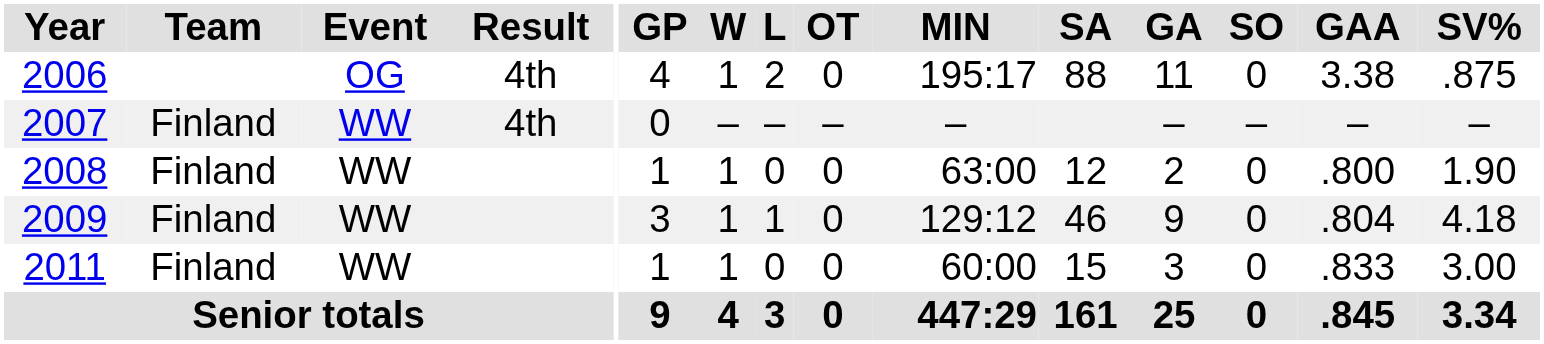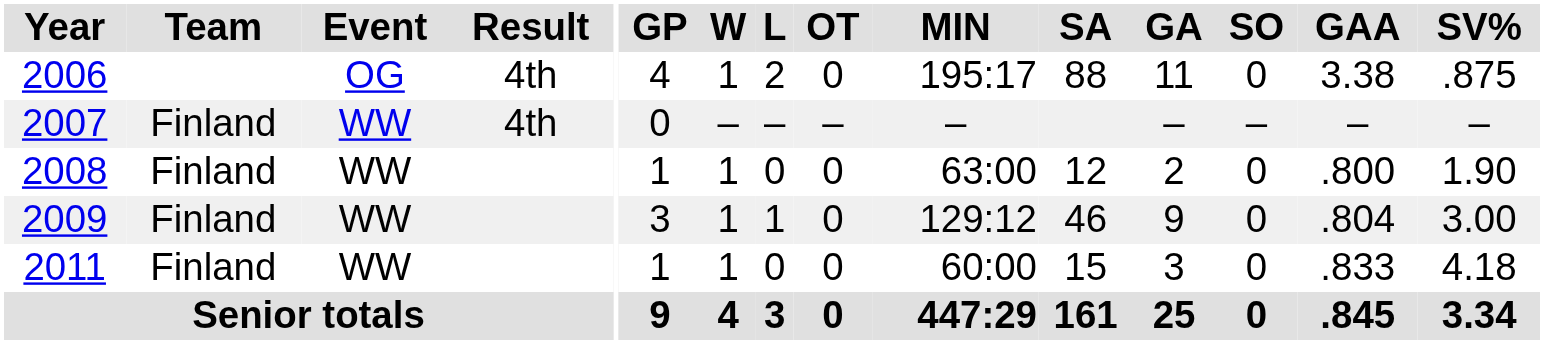2009 | SV%: 4.18 -> 3.00
2011 | SV%: 3.00 -> 4.18
